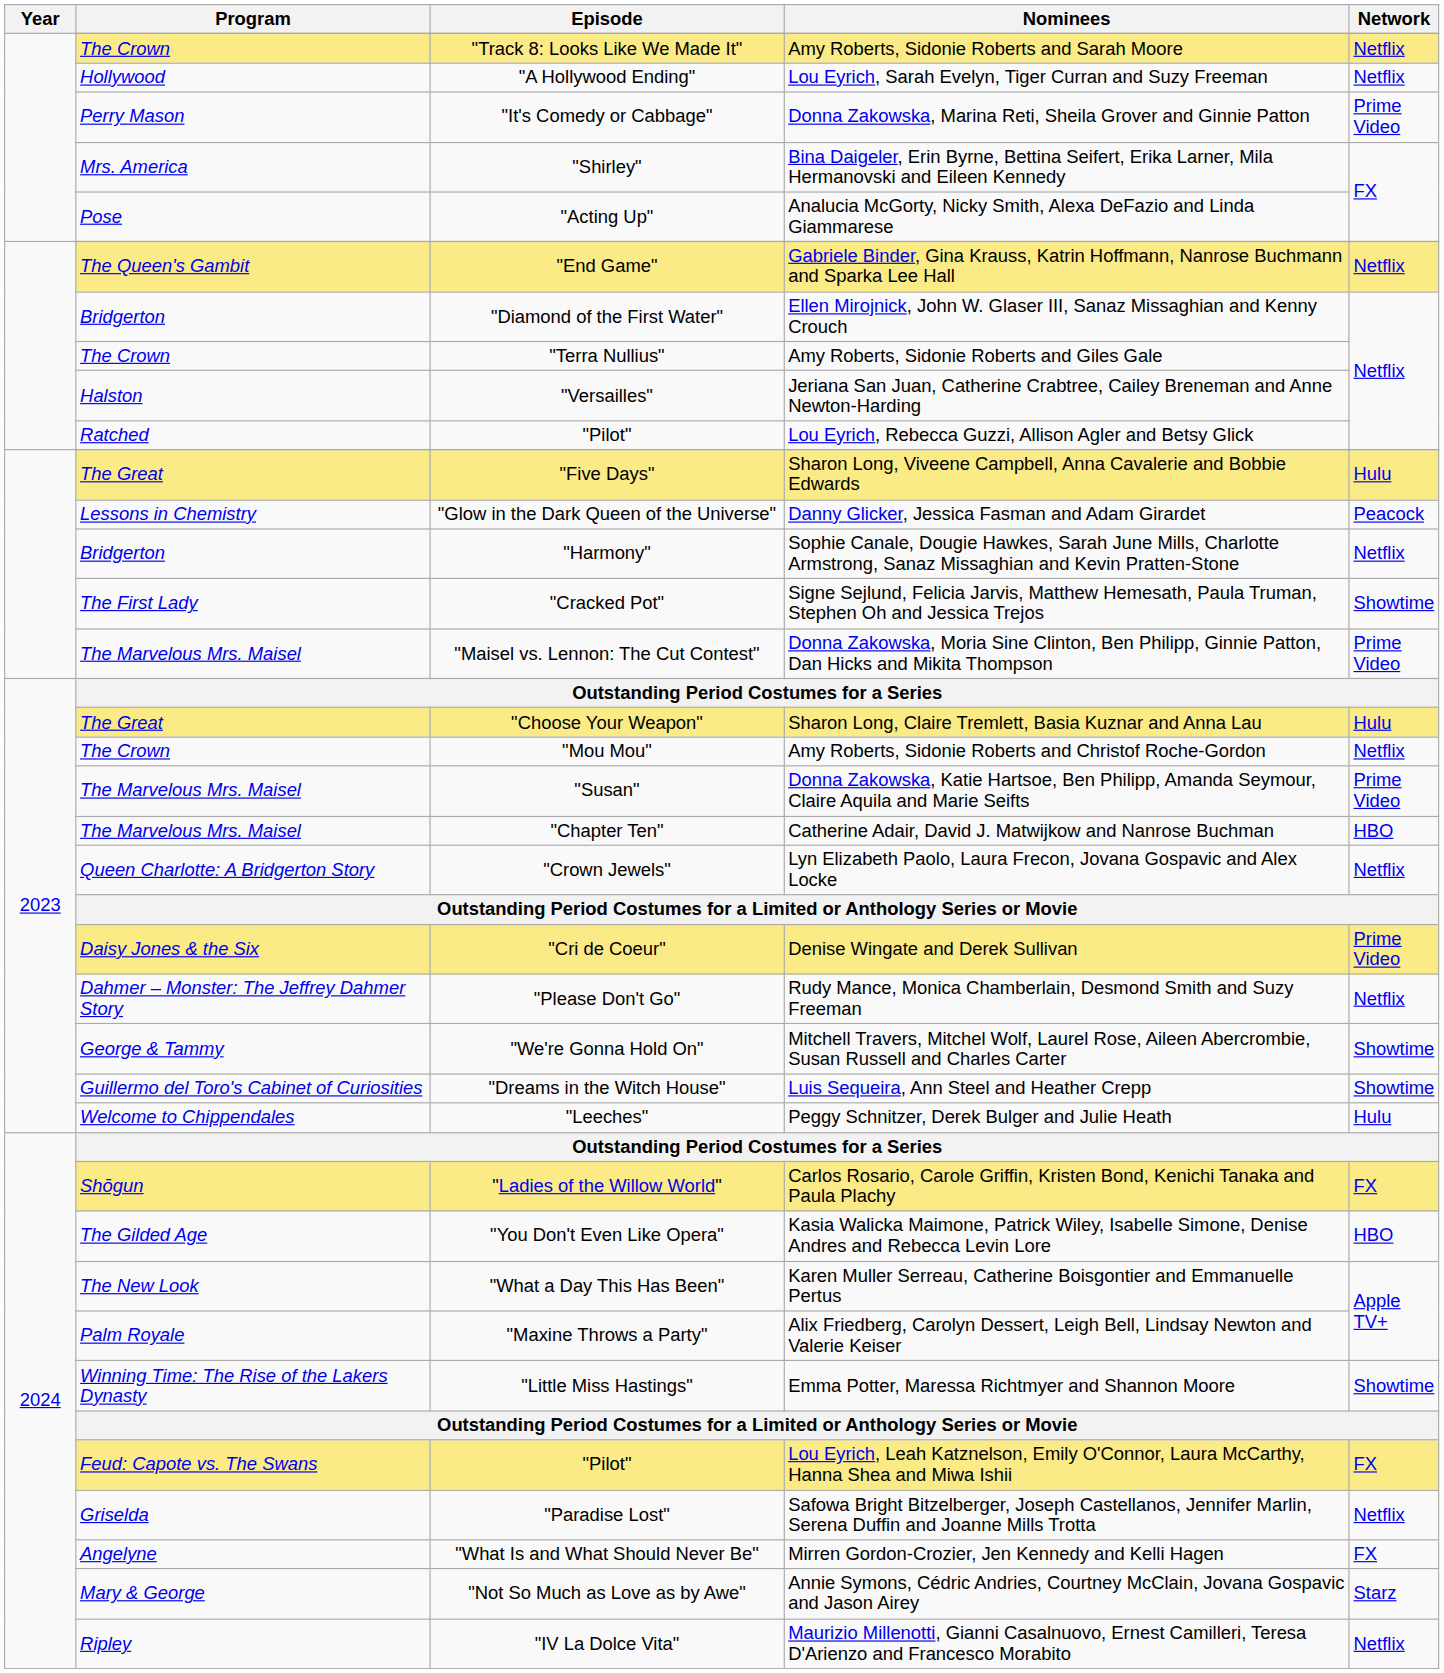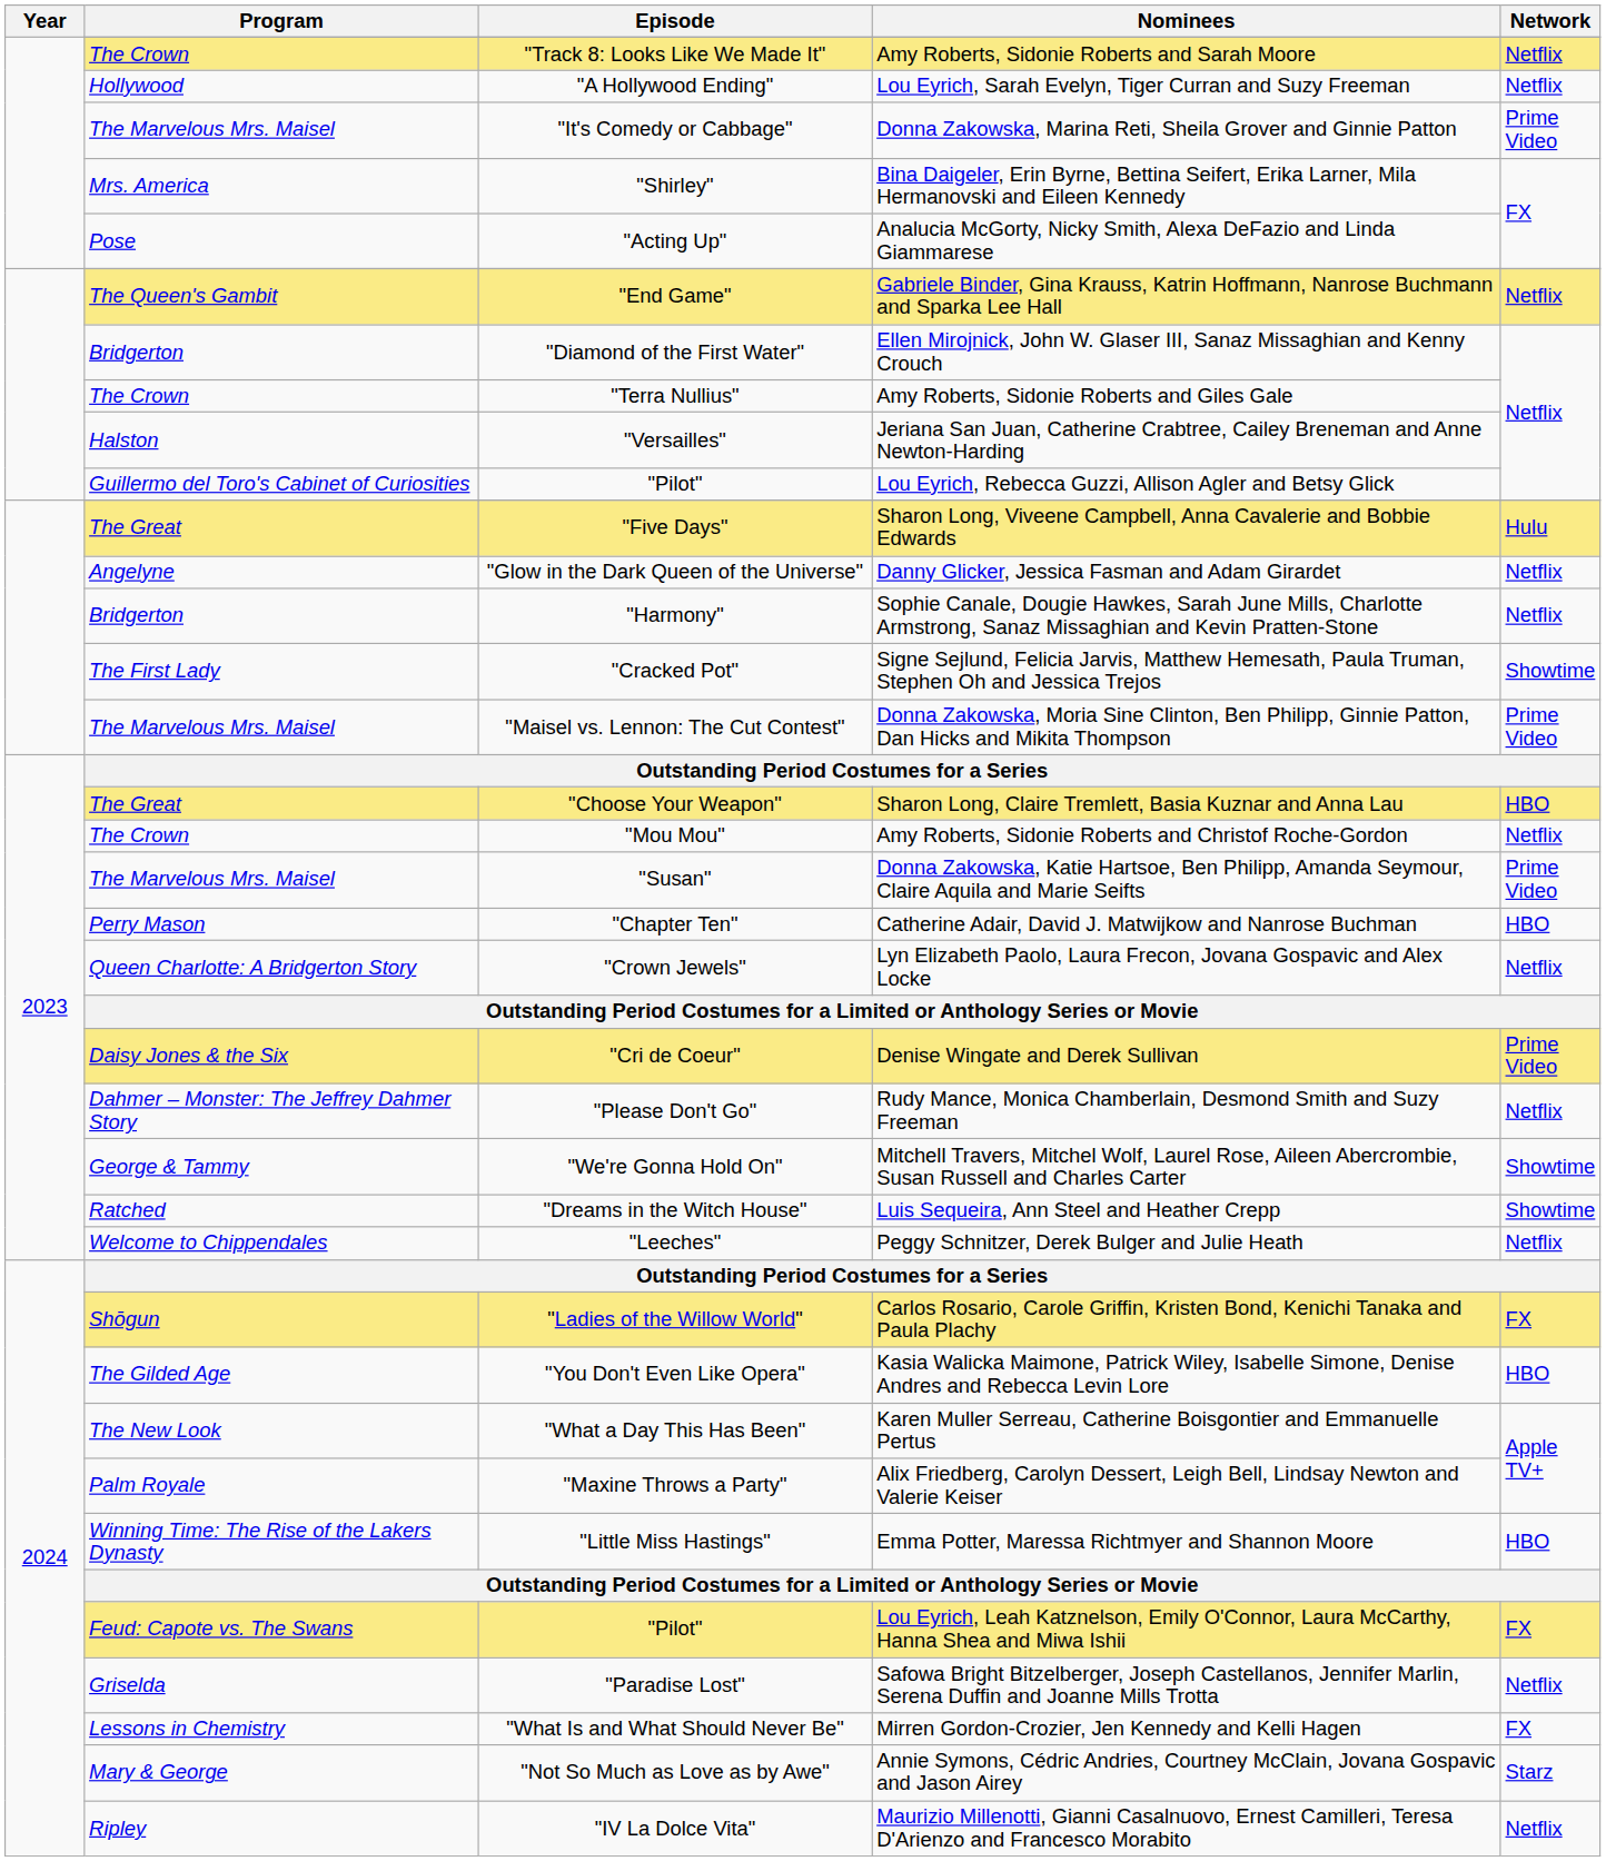Donna Zakowska, Marina Reti, Sheila Grover and Ginnie Patton | Program: Perry Mason -> The Marvelous Mrs. Maisel
Lou Eyrich, Rebecca Guzzi, Allison Agler and Betsy Glick | Program: Ratched -> Guillermo del Toro's Cabinet of Curiosities
Danny Glicker, Jessica Fasman and Adam Girardet | Program: Lessons in Chemistry -> Angelyne
Danny Glicker, Jessica Fasman and Adam Girardet | Network: Peacock -> Netflix
Sharon Long, Claire Tremlett, Basia Kuznar and Anna Lau | Network: Hulu -> HBO
Catherine Adair, David J. Matwijkow and Nanrose Buchman | Program: The Marvelous Mrs. Maisel -> Perry Mason
Luis Sequeira, Ann Steel and Heather Crepp | Program: Guillermo del Toro's Cabinet of Curiosities -> Ratched
Peggy Schnitzer, Derek Bulger and Julie Heath | Network: Hulu -> Netflix
Emma Potter, Maressa Richtmyer and Shannon Moore | Network: Showtime -> HBO
Mirren Gordon-Crozier, Jen Kennedy and Kelli Hagen | Program: Angelyne -> Lessons in Chemistry
